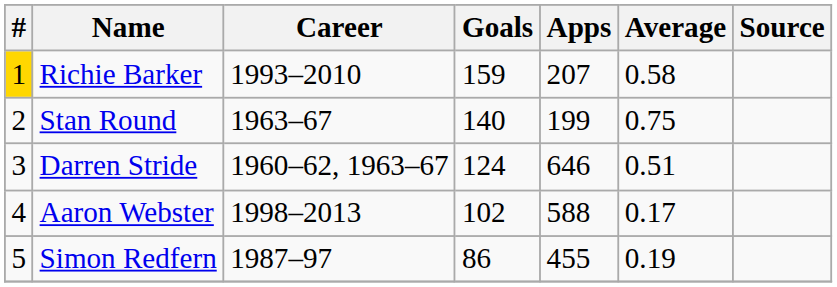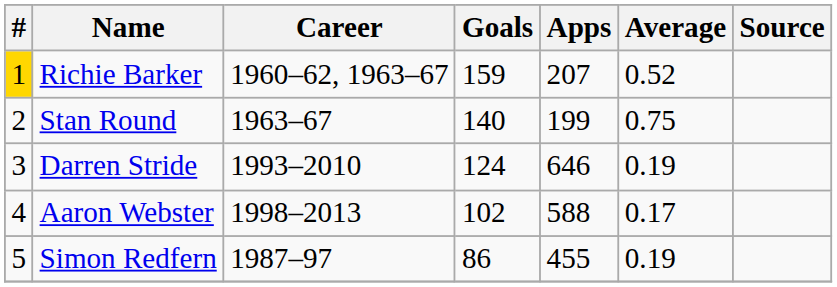Richie Barker | Career: 1993–2010 -> 1960–62, 1963–67
Richie Barker | Average: 0.58 -> 0.52
Darren Stride | Career: 1960–62, 1963–67 -> 1993–2010
Darren Stride | Average: 0.51 -> 0.19
